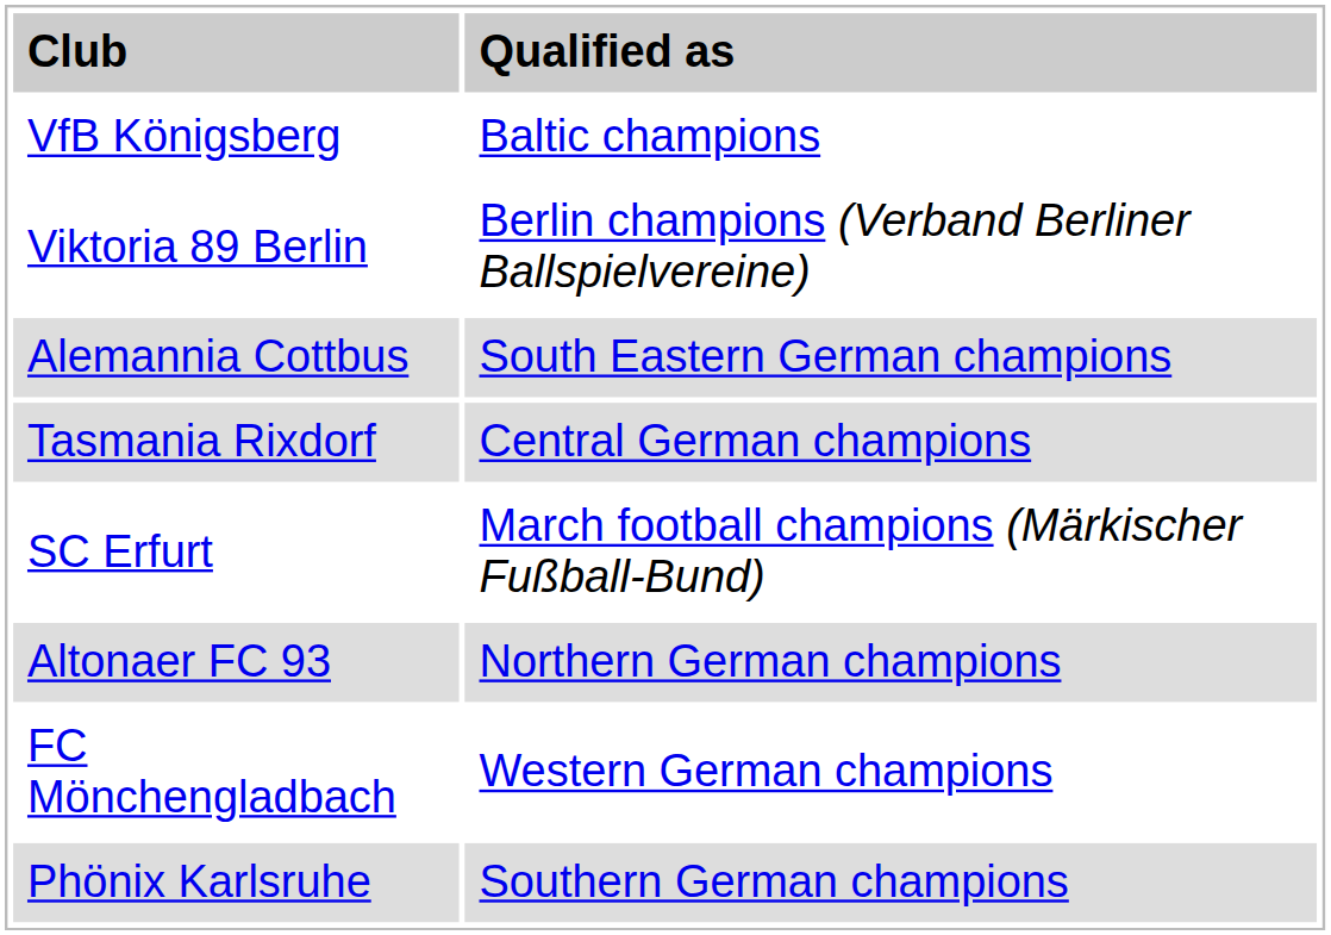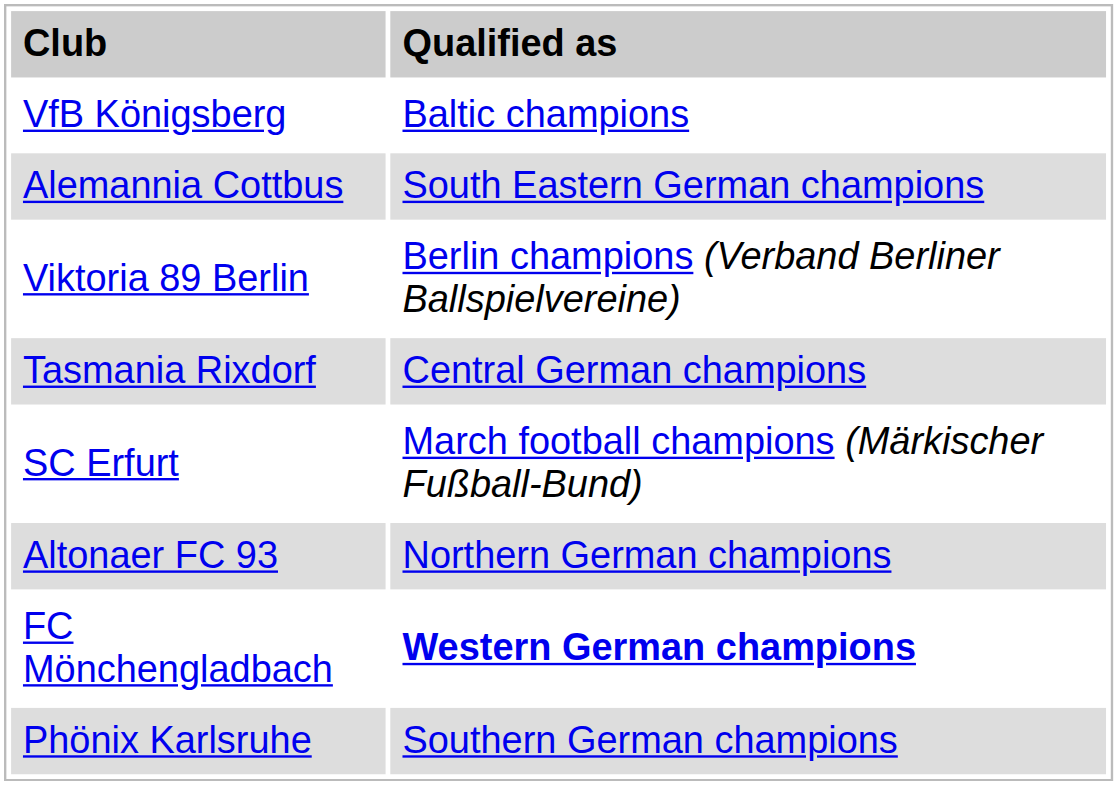rows swapped: Alemannia Cottbus <-> Viktoria 89 Berlin
FC Mönchengladbach | column 2: normal -> bold
